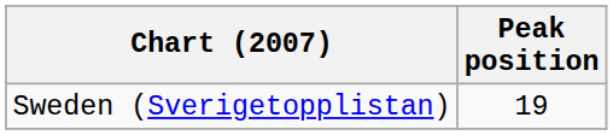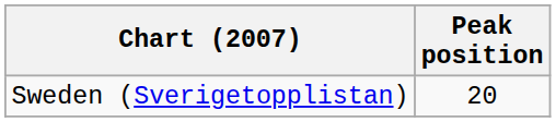Sweden (Sverigetopplistan) | Peak position: 19 -> 20
